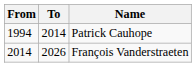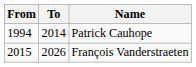François Vanderstraeten | From: 2014 -> 2015
